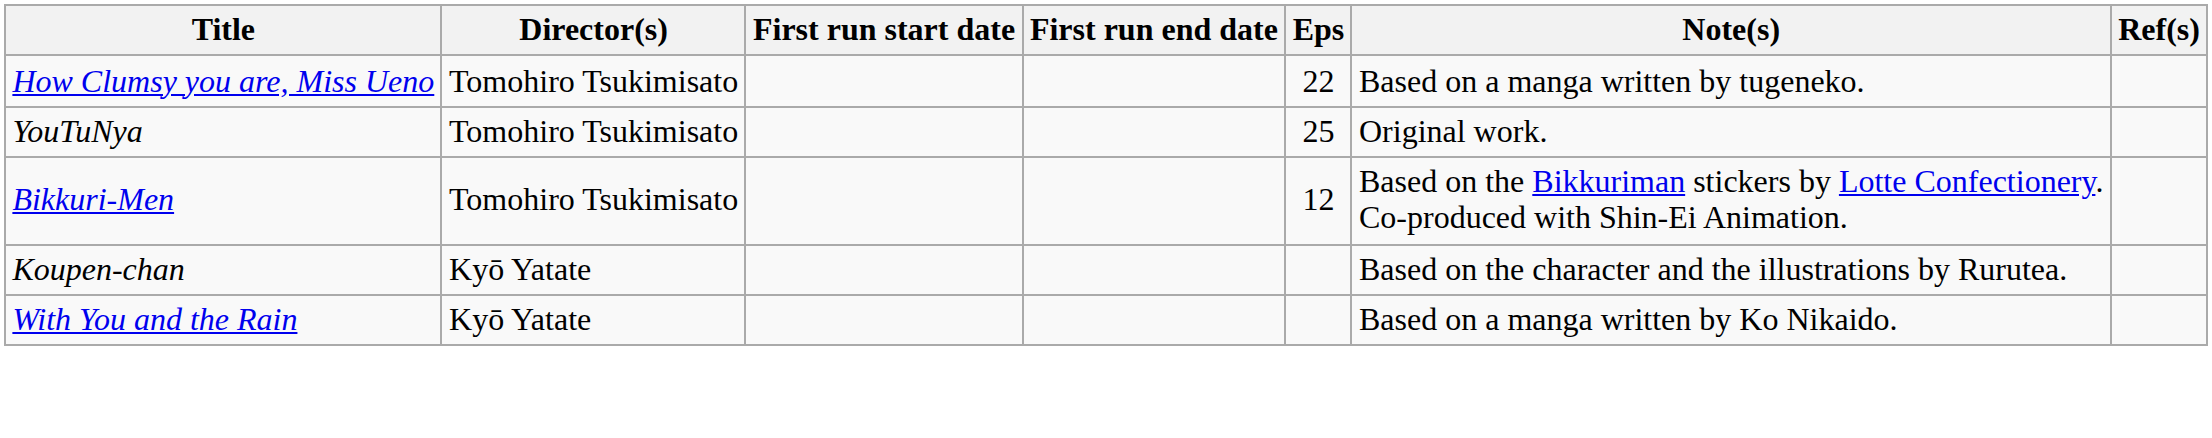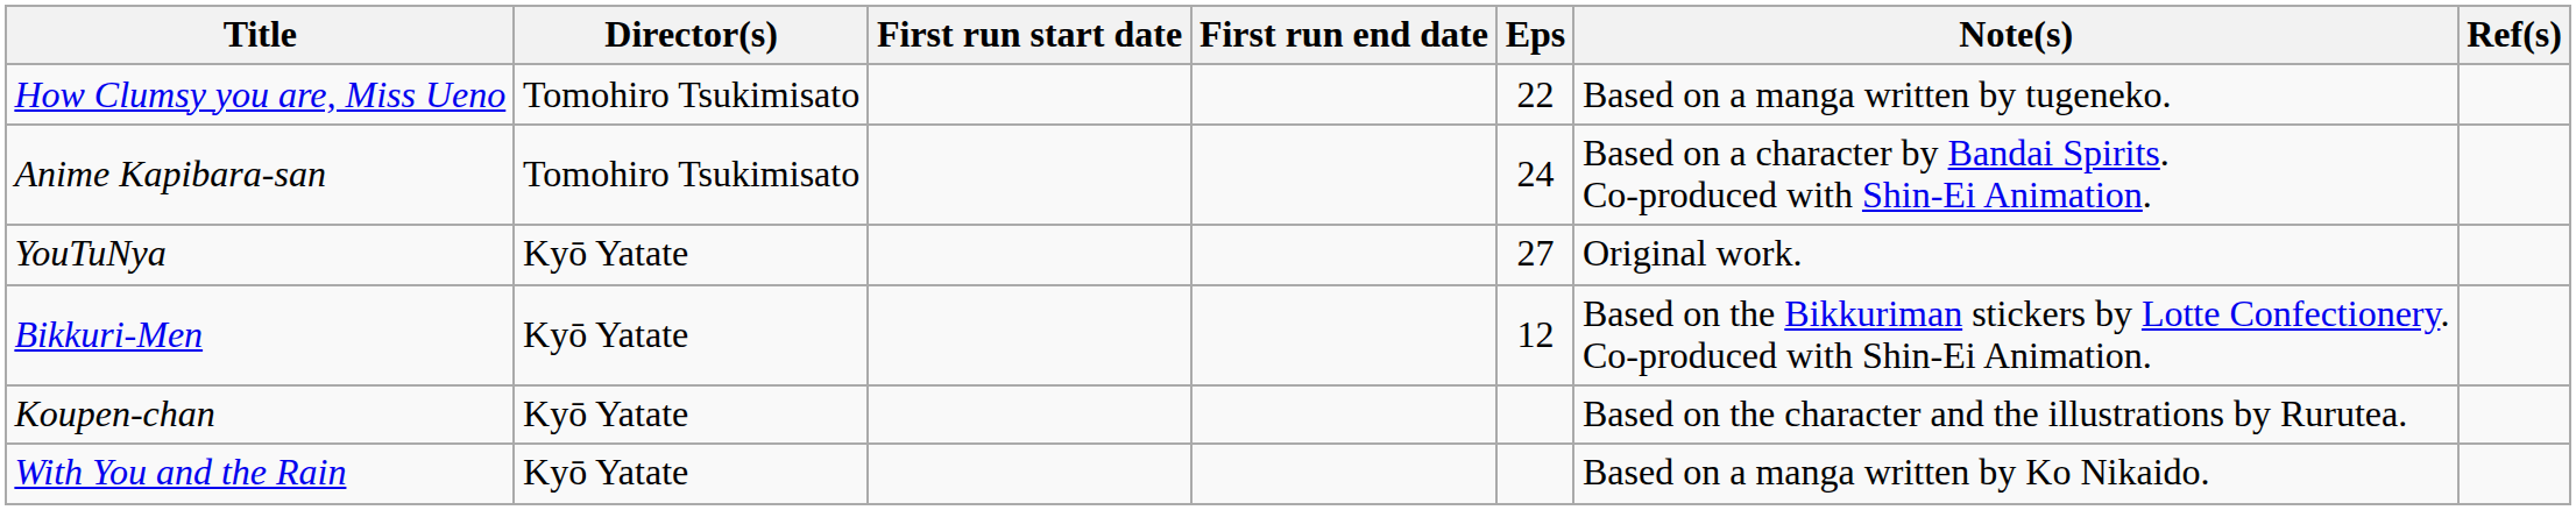+ row: Anime Kapibara-san | Tomohiro Tsukimisato | 24 | Based on a character by Bandai Spirits. Co-produced with Shin-Ei Animation.
YouTuNya | Director(s): Tomohiro Tsukimisato -> Kyō Yatate
YouTuNya | Eps: 25 -> 27
Bikkuri-Men | Director(s): Tomohiro Tsukimisato -> Kyō Yatate
